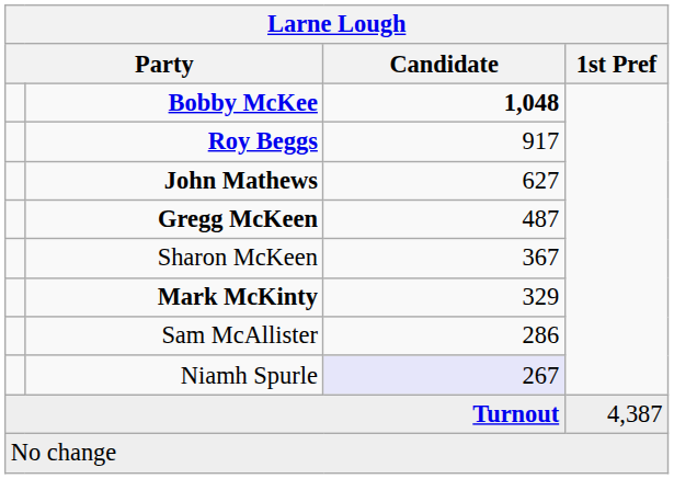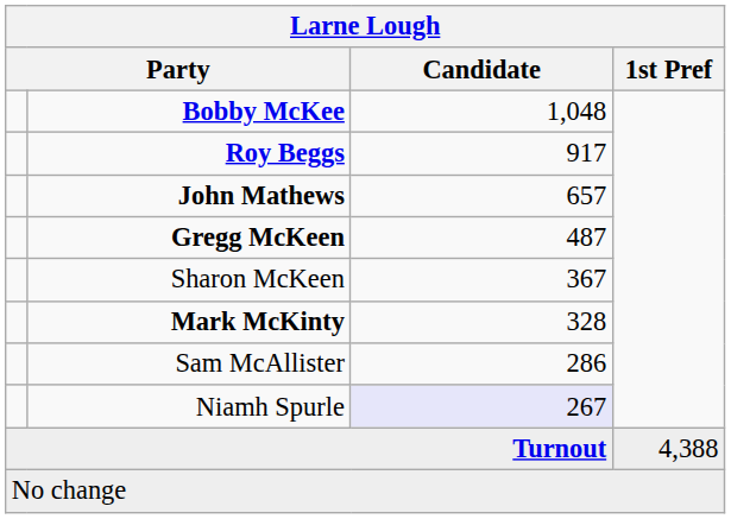Bobby McKee | Candidate: bold -> normal
John Mathews | Candidate: 627 -> 657
Mark McKinty | Candidate: 329 -> 328
Turnout | 1st Pref: 4,387 -> 4,388
